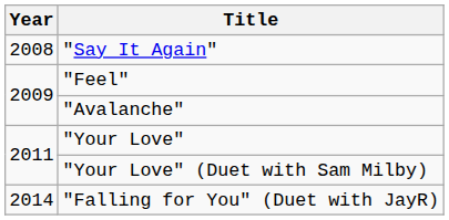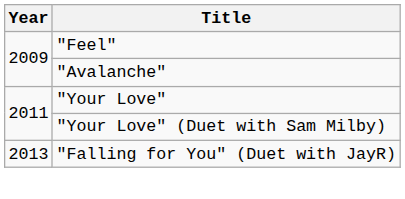- row: 2008 | "Say It Again"
"Falling for You" (Duet with JayR) | Year: 2014 -> 2013
